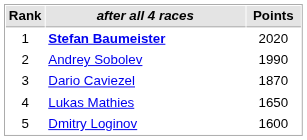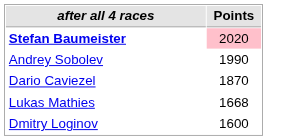- column: Rank | 1 | 2 | 3 | 4 | 5
Stefan Baumeister | Points: no background -> pink background
Lukas Mathies | Points: 1650 -> 1668
